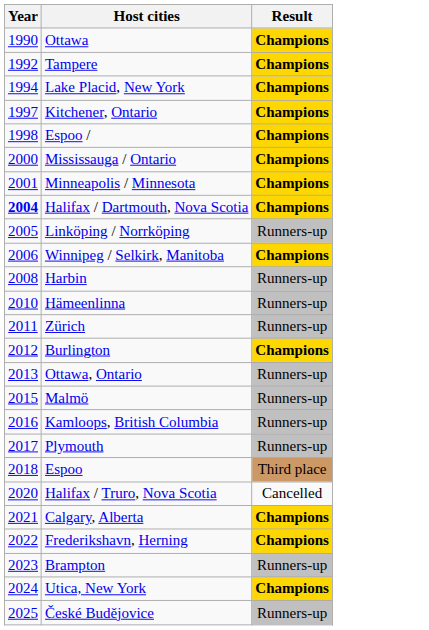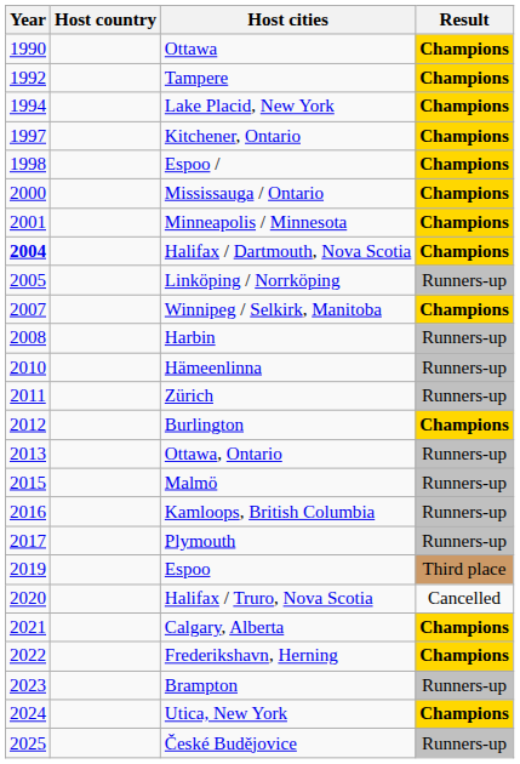+ column: Host country
Winnipeg / Selkirk, Manitoba | Year: 2006 -> 2007
Espoo | Year: 2018 -> 2019
